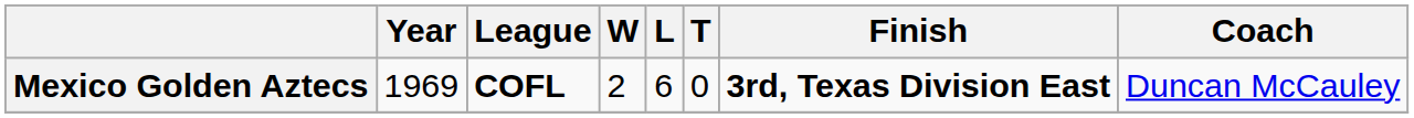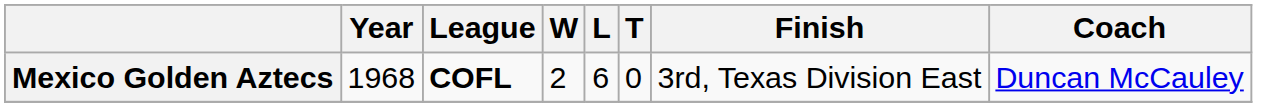Mexico Golden Aztecs | Year: 1969 -> 1968
Mexico Golden Aztecs | Finish: bold -> normal
